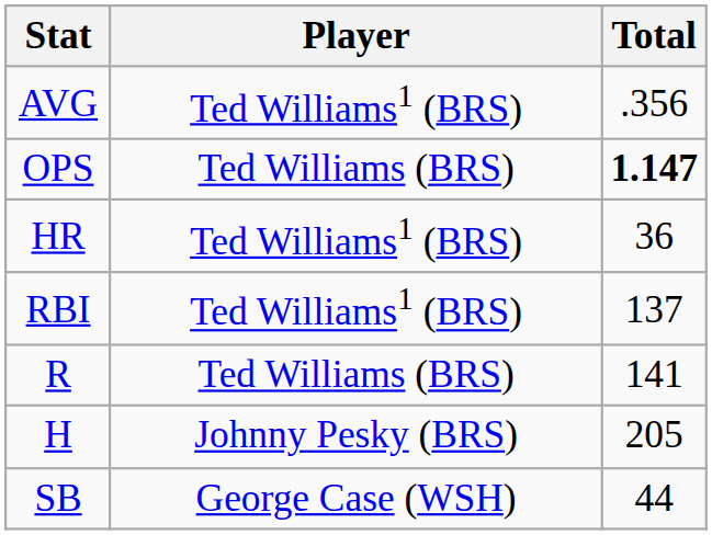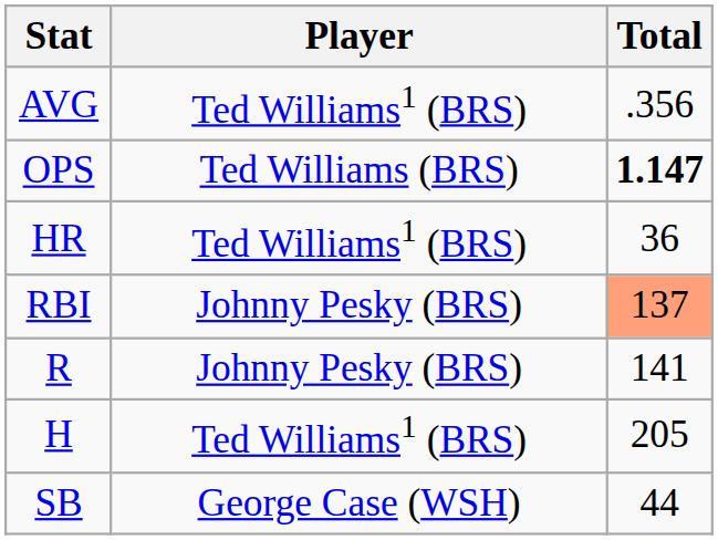RBI | Player: Ted Williams1 (BRS) -> Johnny Pesky (BRS)
RBI | Total: no background -> lightsalmon background
R | Player: Ted Williams (BRS) -> Johnny Pesky (BRS)
H | Player: Johnny Pesky (BRS) -> Ted Williams1 (BRS)
